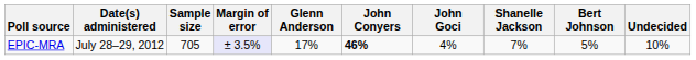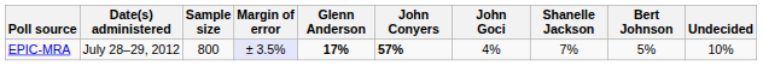EPIC-MRA | Sample size: 705 -> 800
EPIC-MRA | Glenn Anderson: normal -> bold
EPIC-MRA | John Conyers: 46% -> 57%
